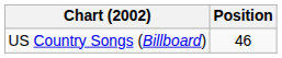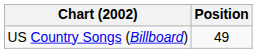US Country Songs (Billboard) | Position: 46 -> 49
